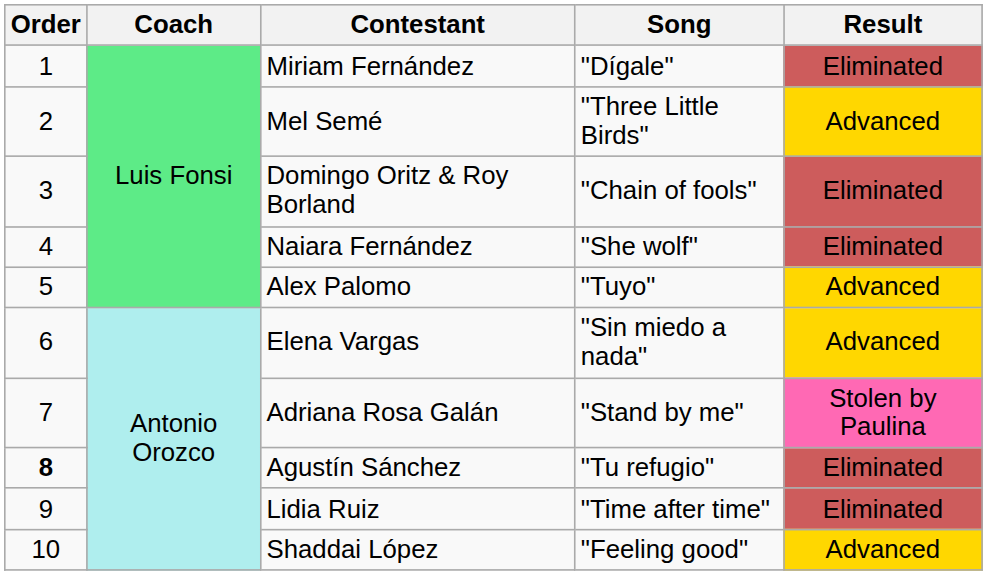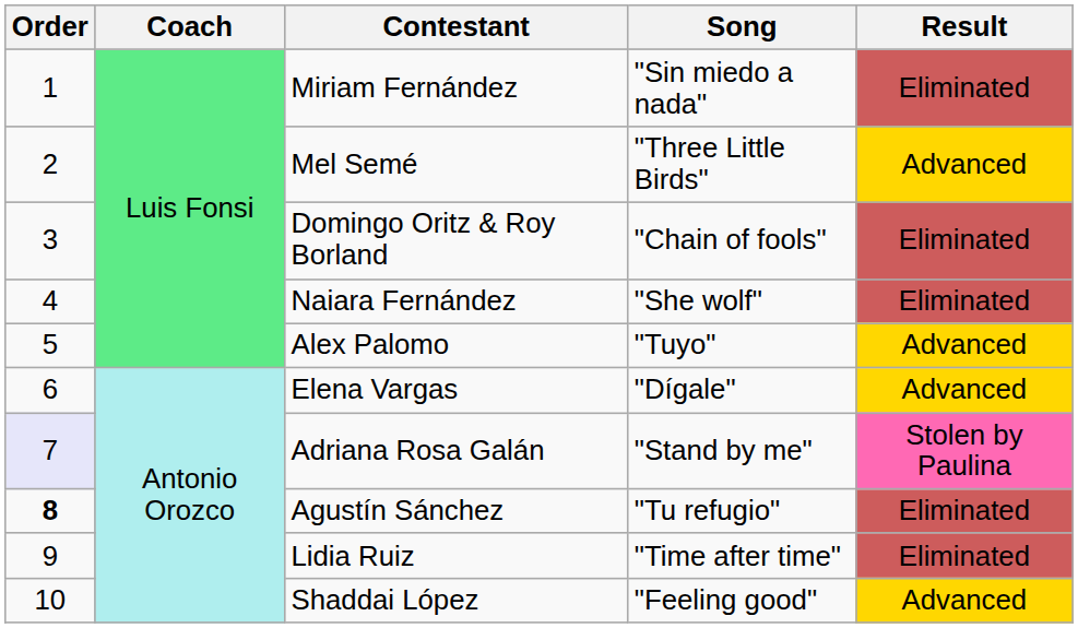Miriam Fernández | Song: "Dígale" -> "Sin miedo a nada"
Elena Vargas | Song: "Sin miedo a nada" -> "Dígale"
Adriana Rosa Galán | Order: no background -> lavender background
